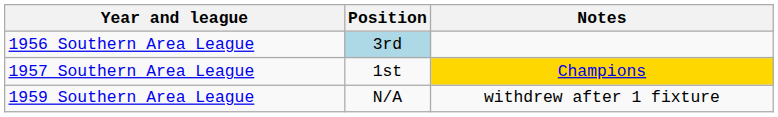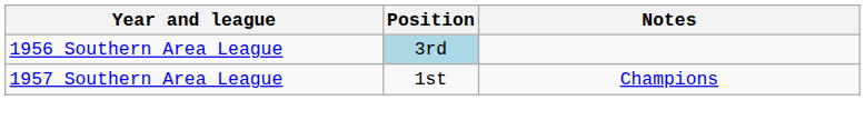1957 Southern Area League | Notes: gold background -> no background
- row: 1959 Southern Area League | N/A | withdrew after 1 fixture
